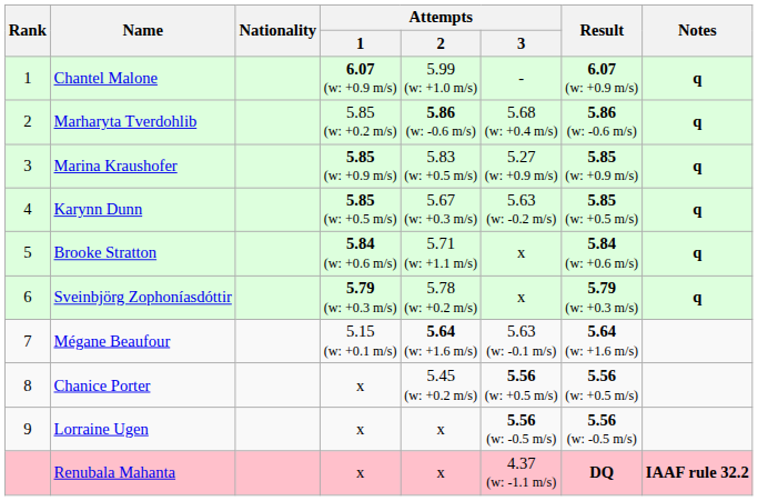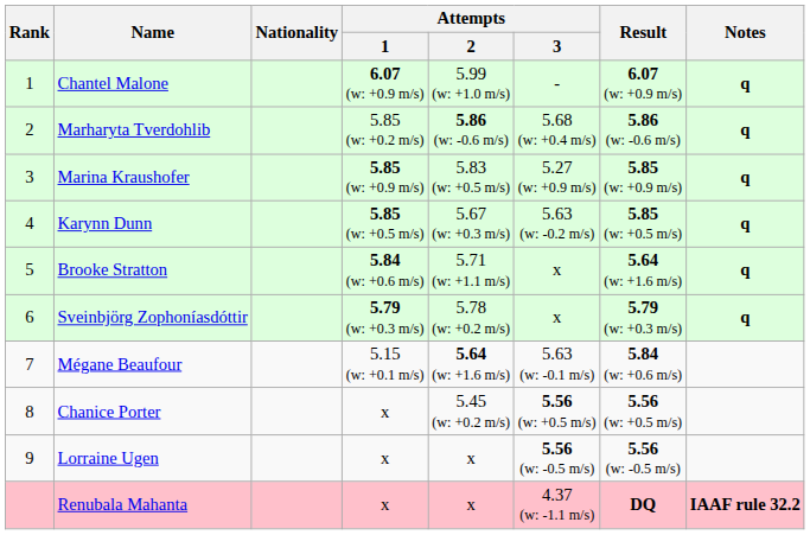Brooke Stratton | Result: 5.84 (w: +0.6 m/s) -> 5.64 (w: +1.6 m/s)
Mégane Beaufour | Result: 5.64 (w: +1.6 m/s) -> 5.84 (w: +0.6 m/s)
